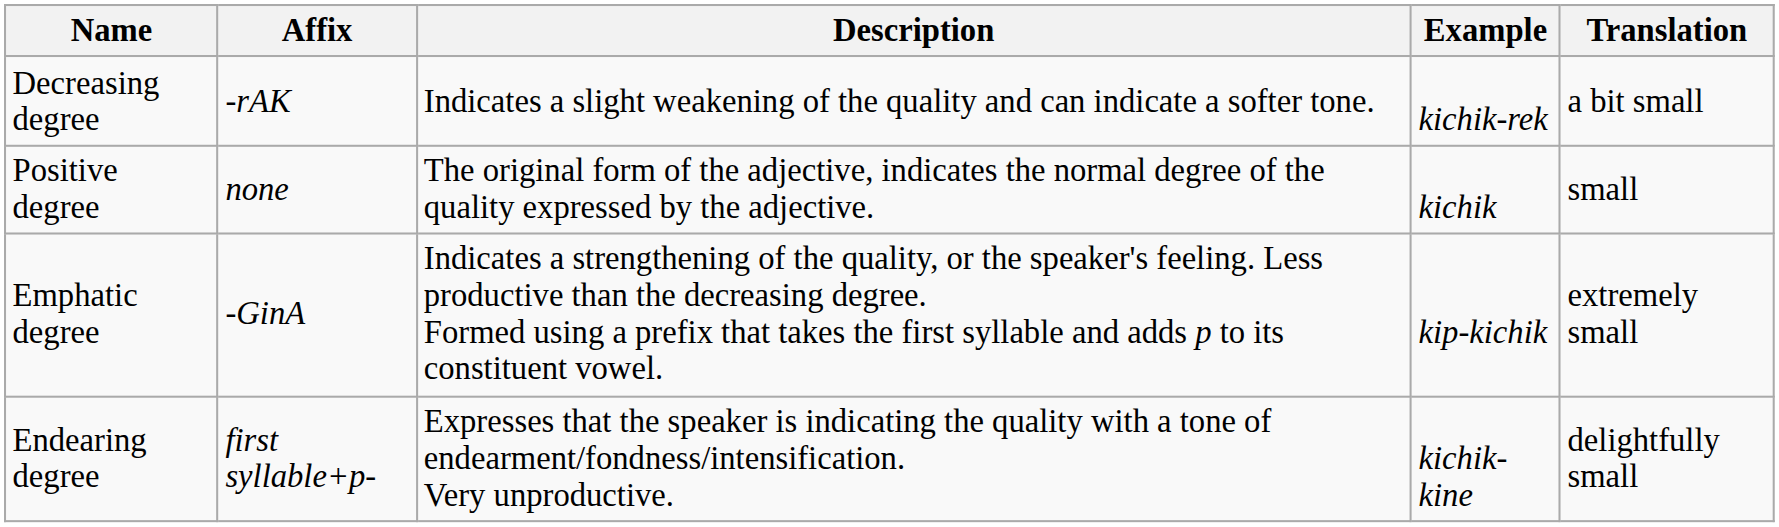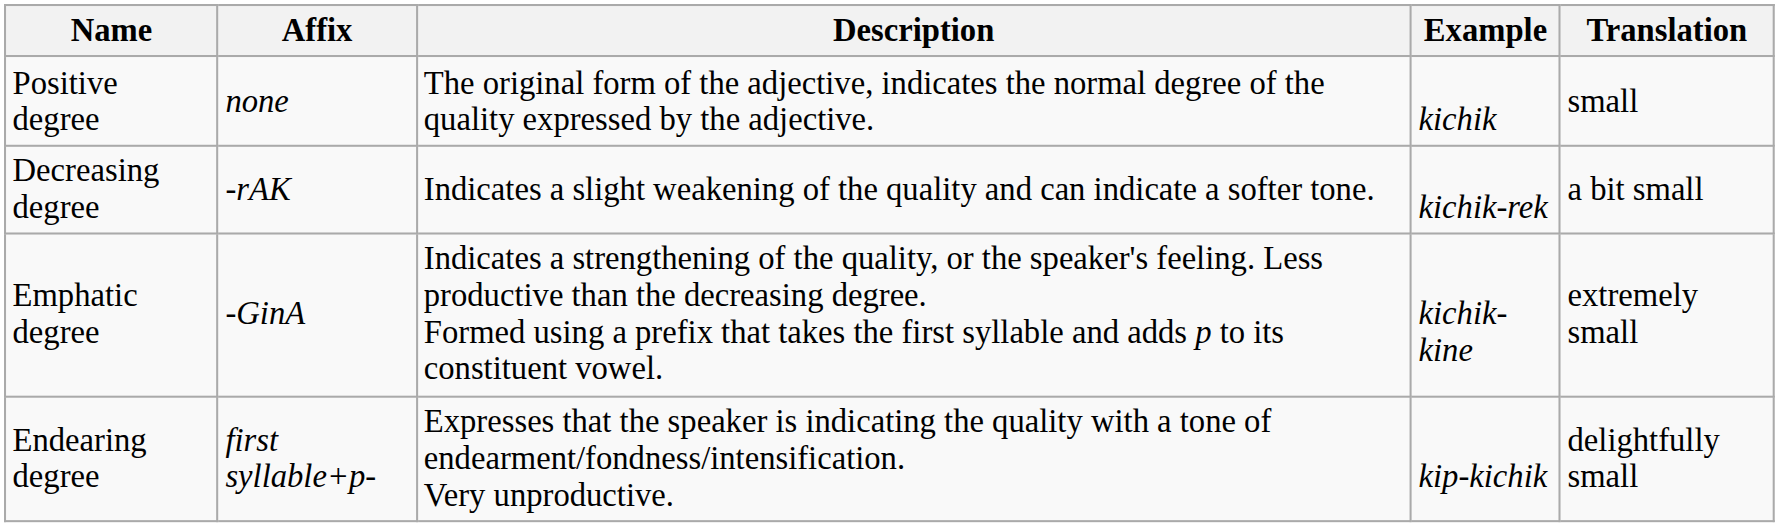rows swapped: Positive degree <-> Decreasing degree
Emphatic degree | Example: kip-kichik -> kichik-kine
Endearing degree | Example: kichik-kine -> kip-kichik
